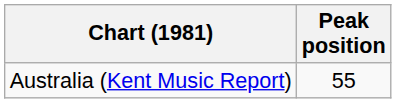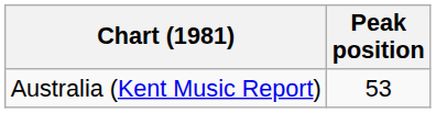Australia (Kent Music Report) | Peak position: 55 -> 53
